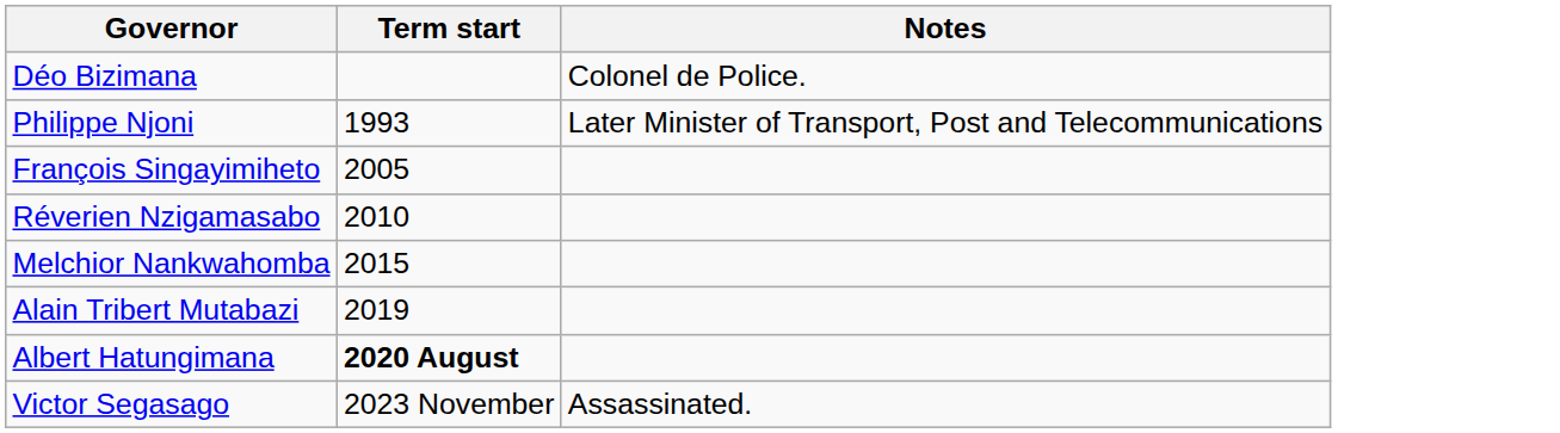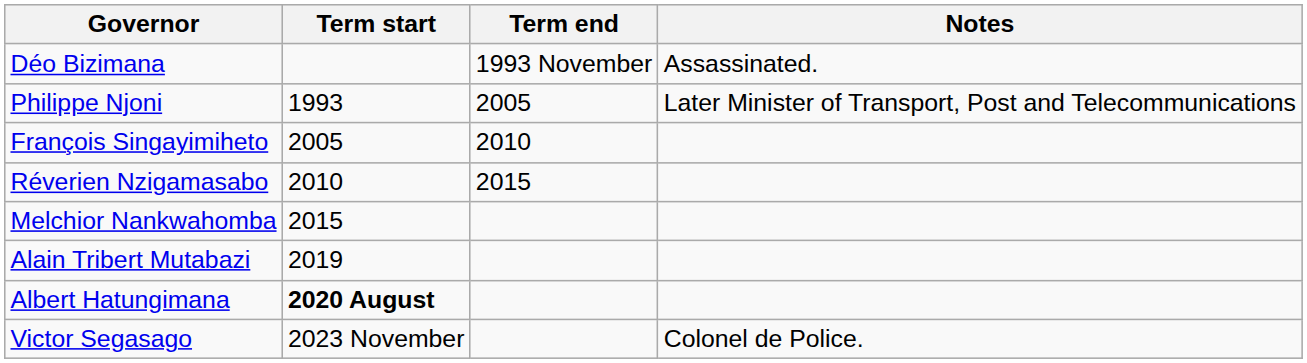+ column: Term end | 1993 November | 2005 | 2010 | 2015
Déo Bizimana | Notes: Colonel de Police. -> Assassinated.
Victor Segasago | Notes: Assassinated. -> Colonel de Police.
